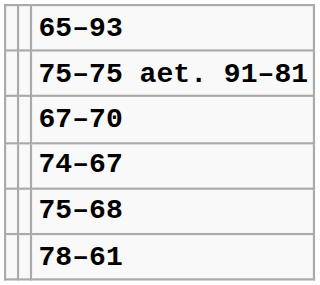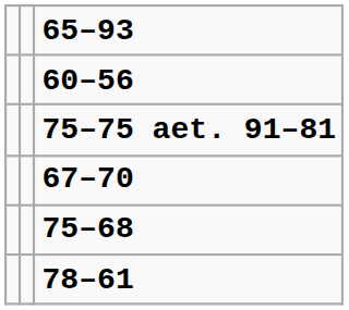+ row: 60–56
- row: 74–67
